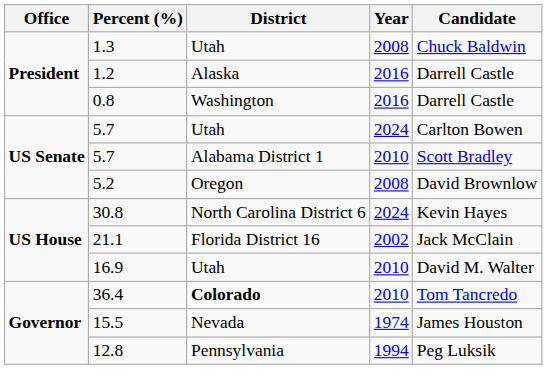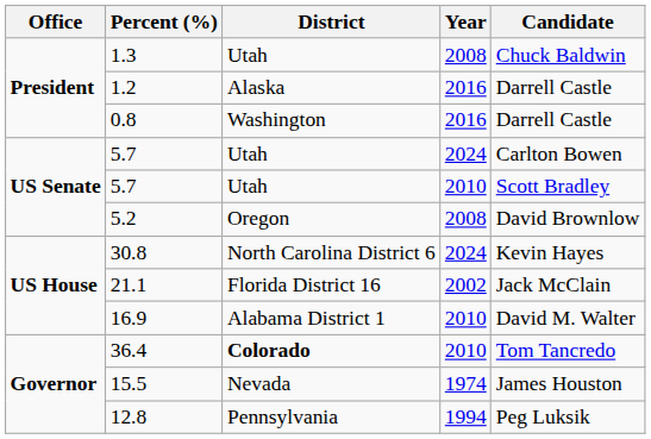5.7 / 2010 | District: Alabama District 1 -> Utah
16.9 | District: Utah -> Alabama District 1
